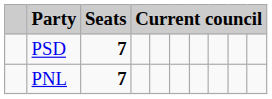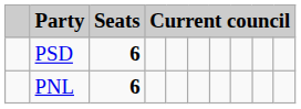PSD | Seats: 7 -> 6
PNL | Seats: 7 -> 6
